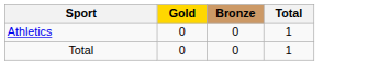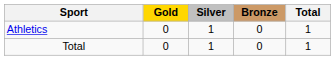+ column: Silver | 1 | 1
